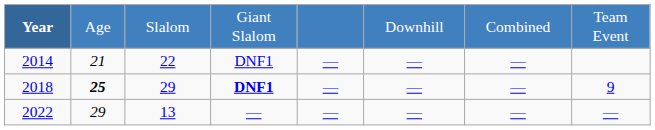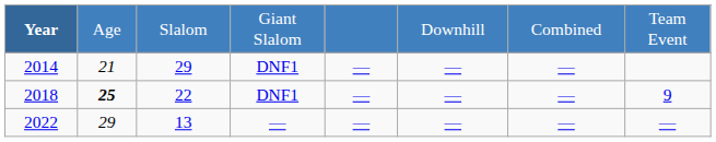2014 | column 3: 22 -> 29
2018 | column 3: 29 -> 22
2018 | column 4: bold -> normal
